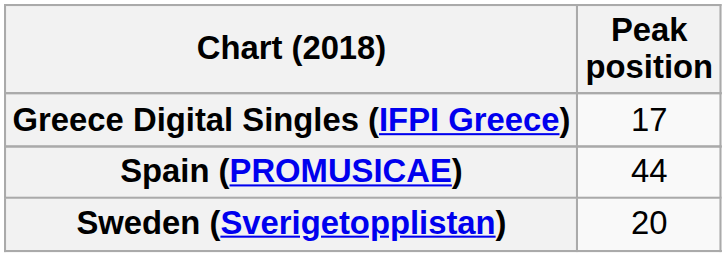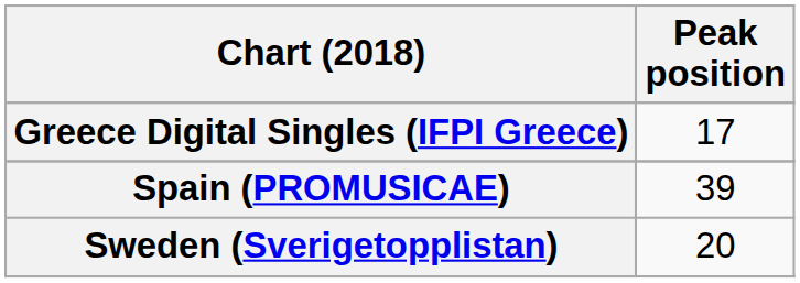Spain (PROMUSICAE) | Peak position: 44 -> 39
